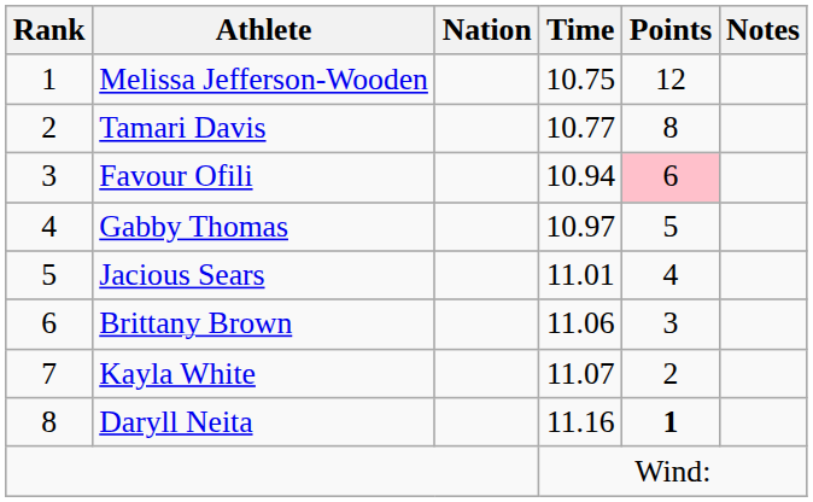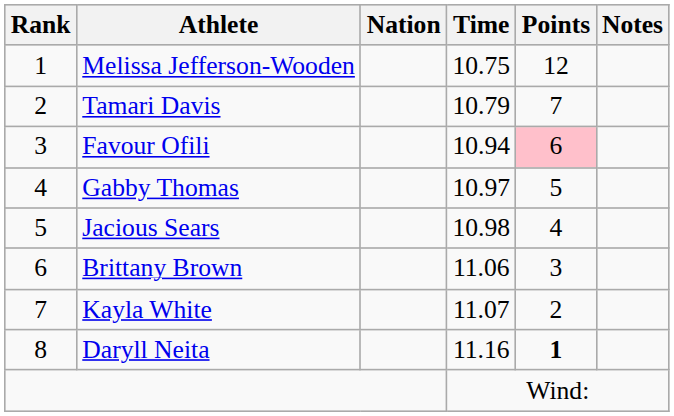Tamari Davis | Time: 10.77 -> 10.79
Tamari Davis | Points: 8 -> 7
Jacious Sears | Time: 11.01 -> 10.98
